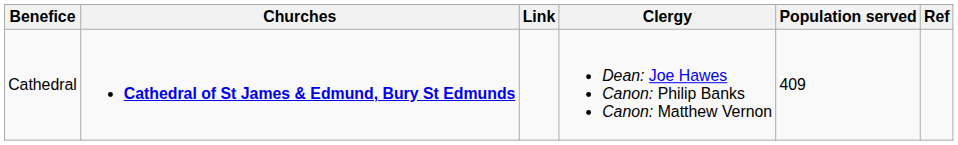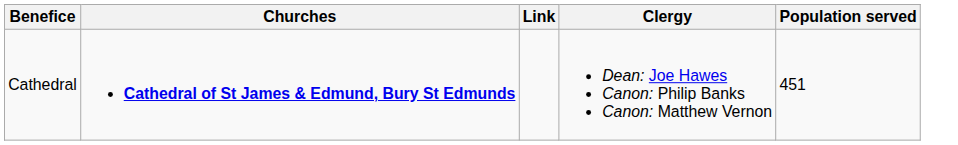- column: Ref
Cathedral | Population served: 409 -> 451
